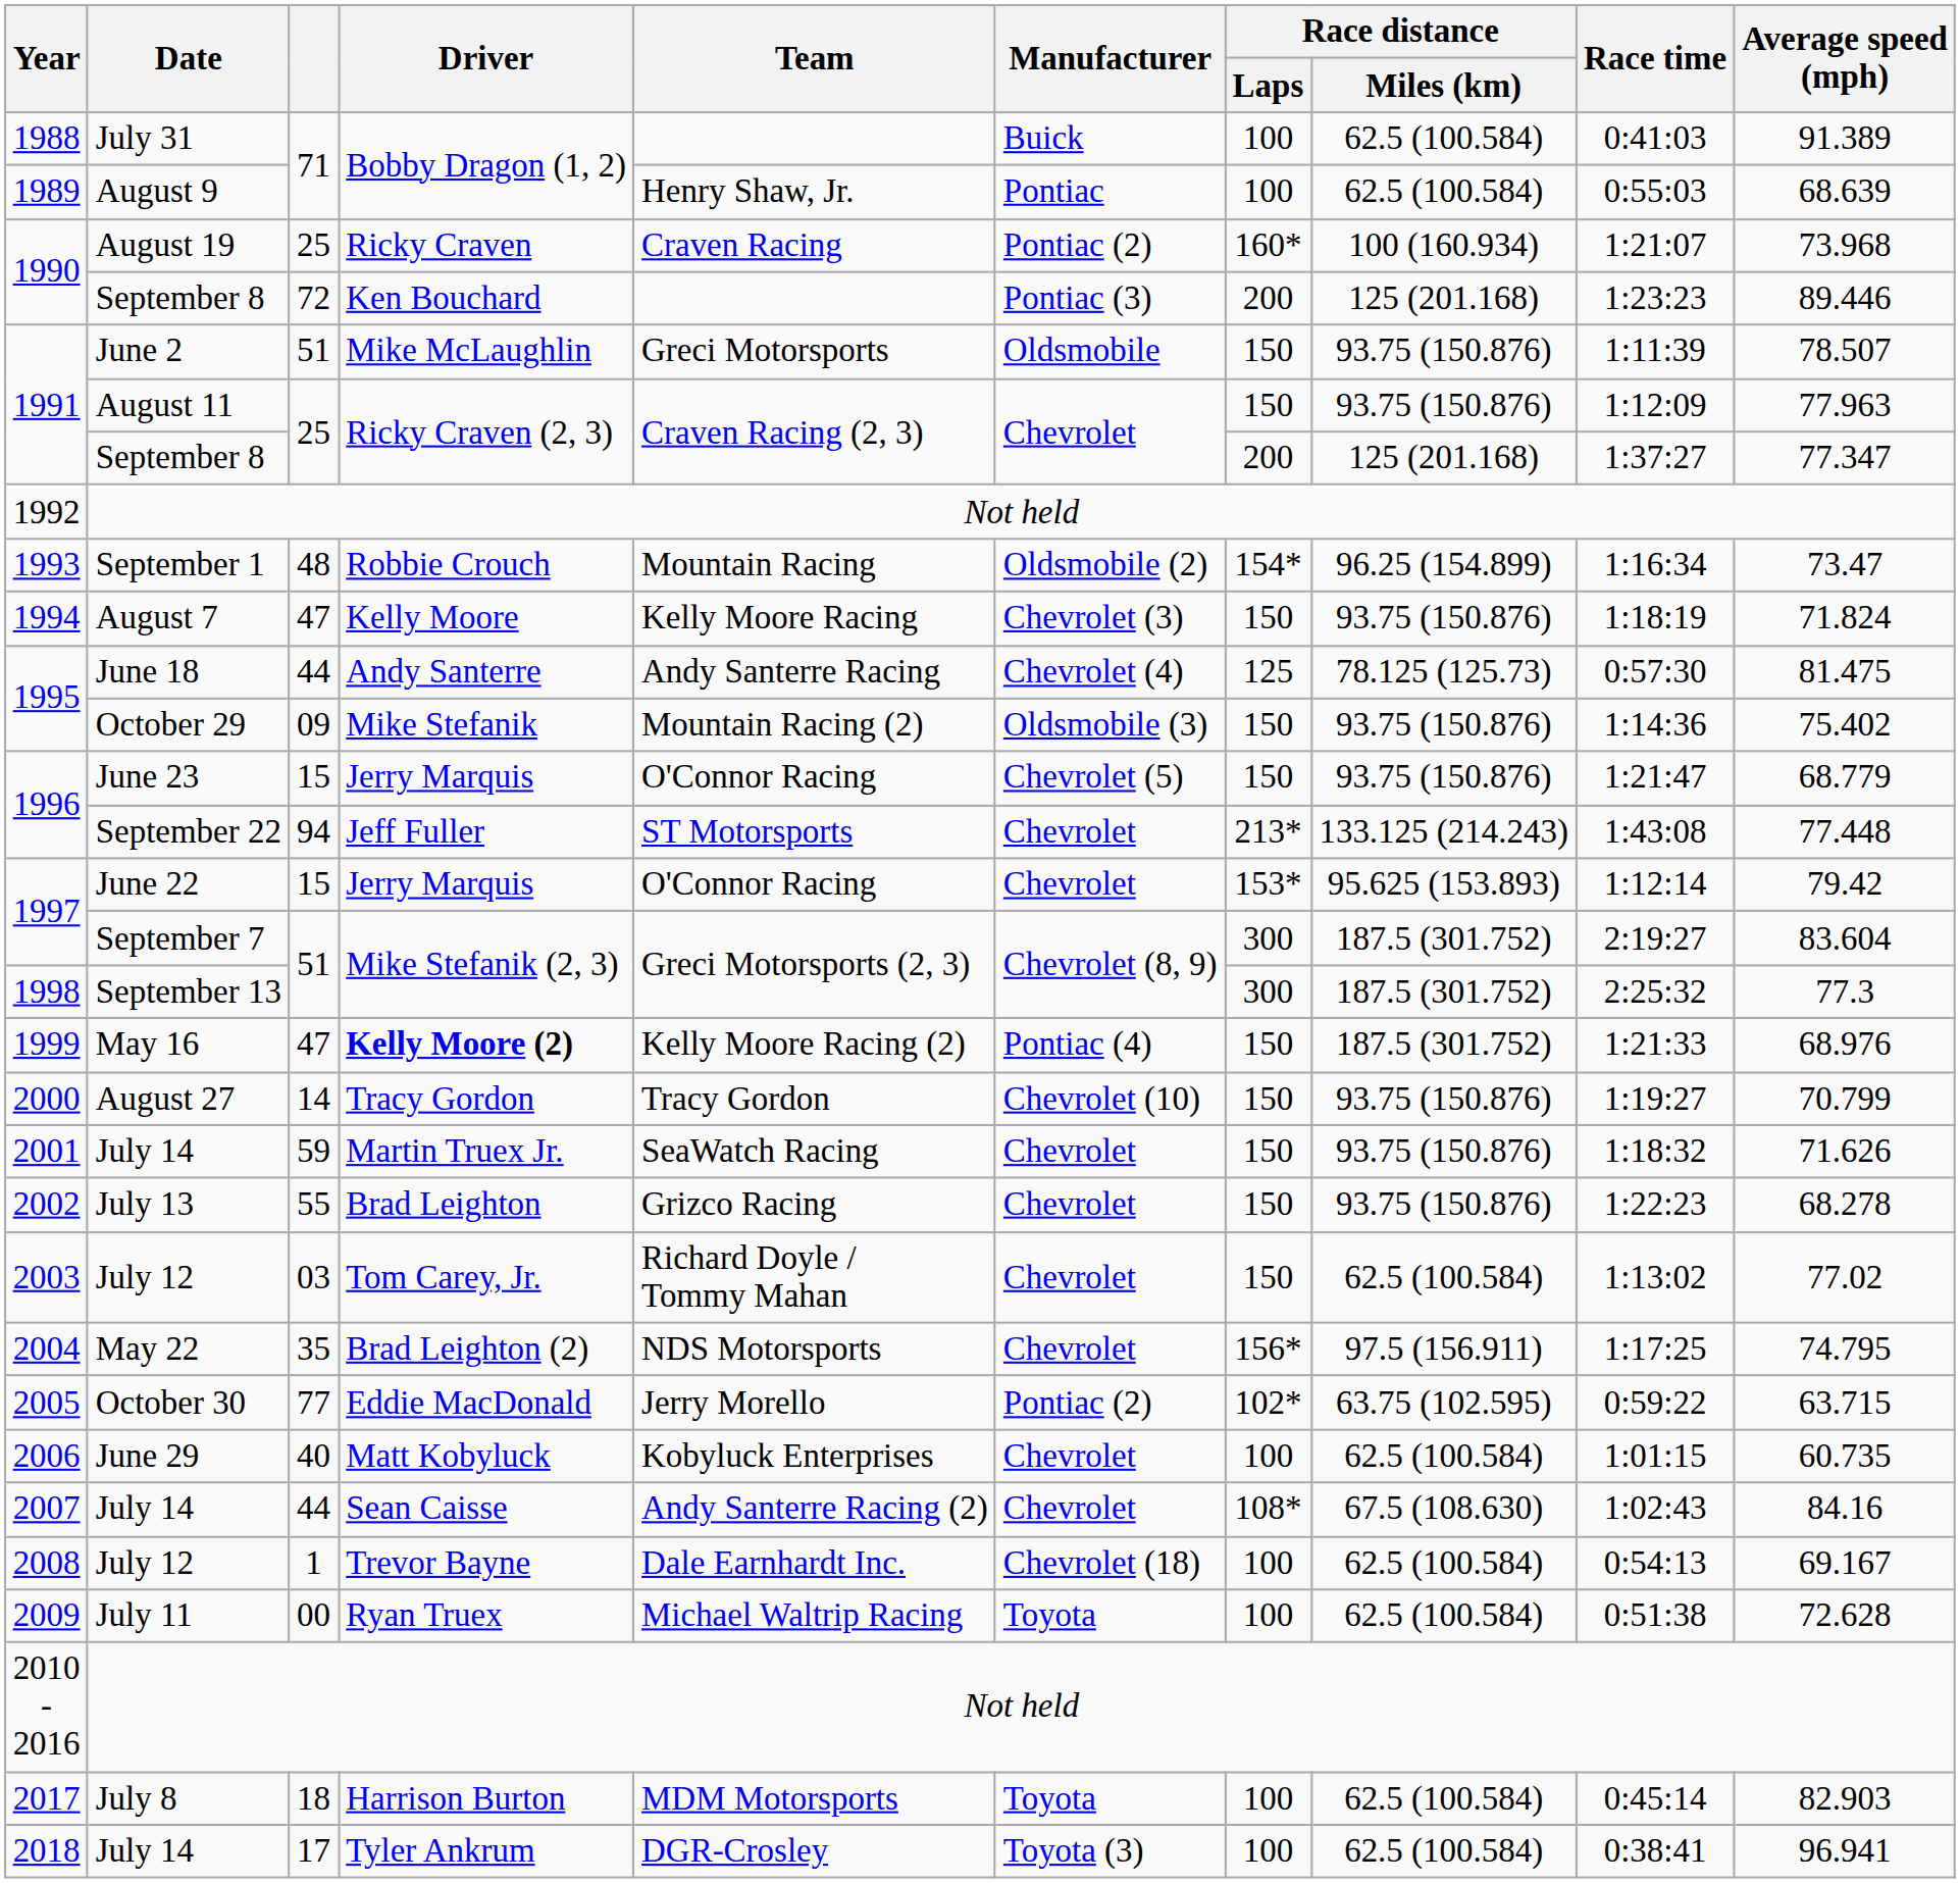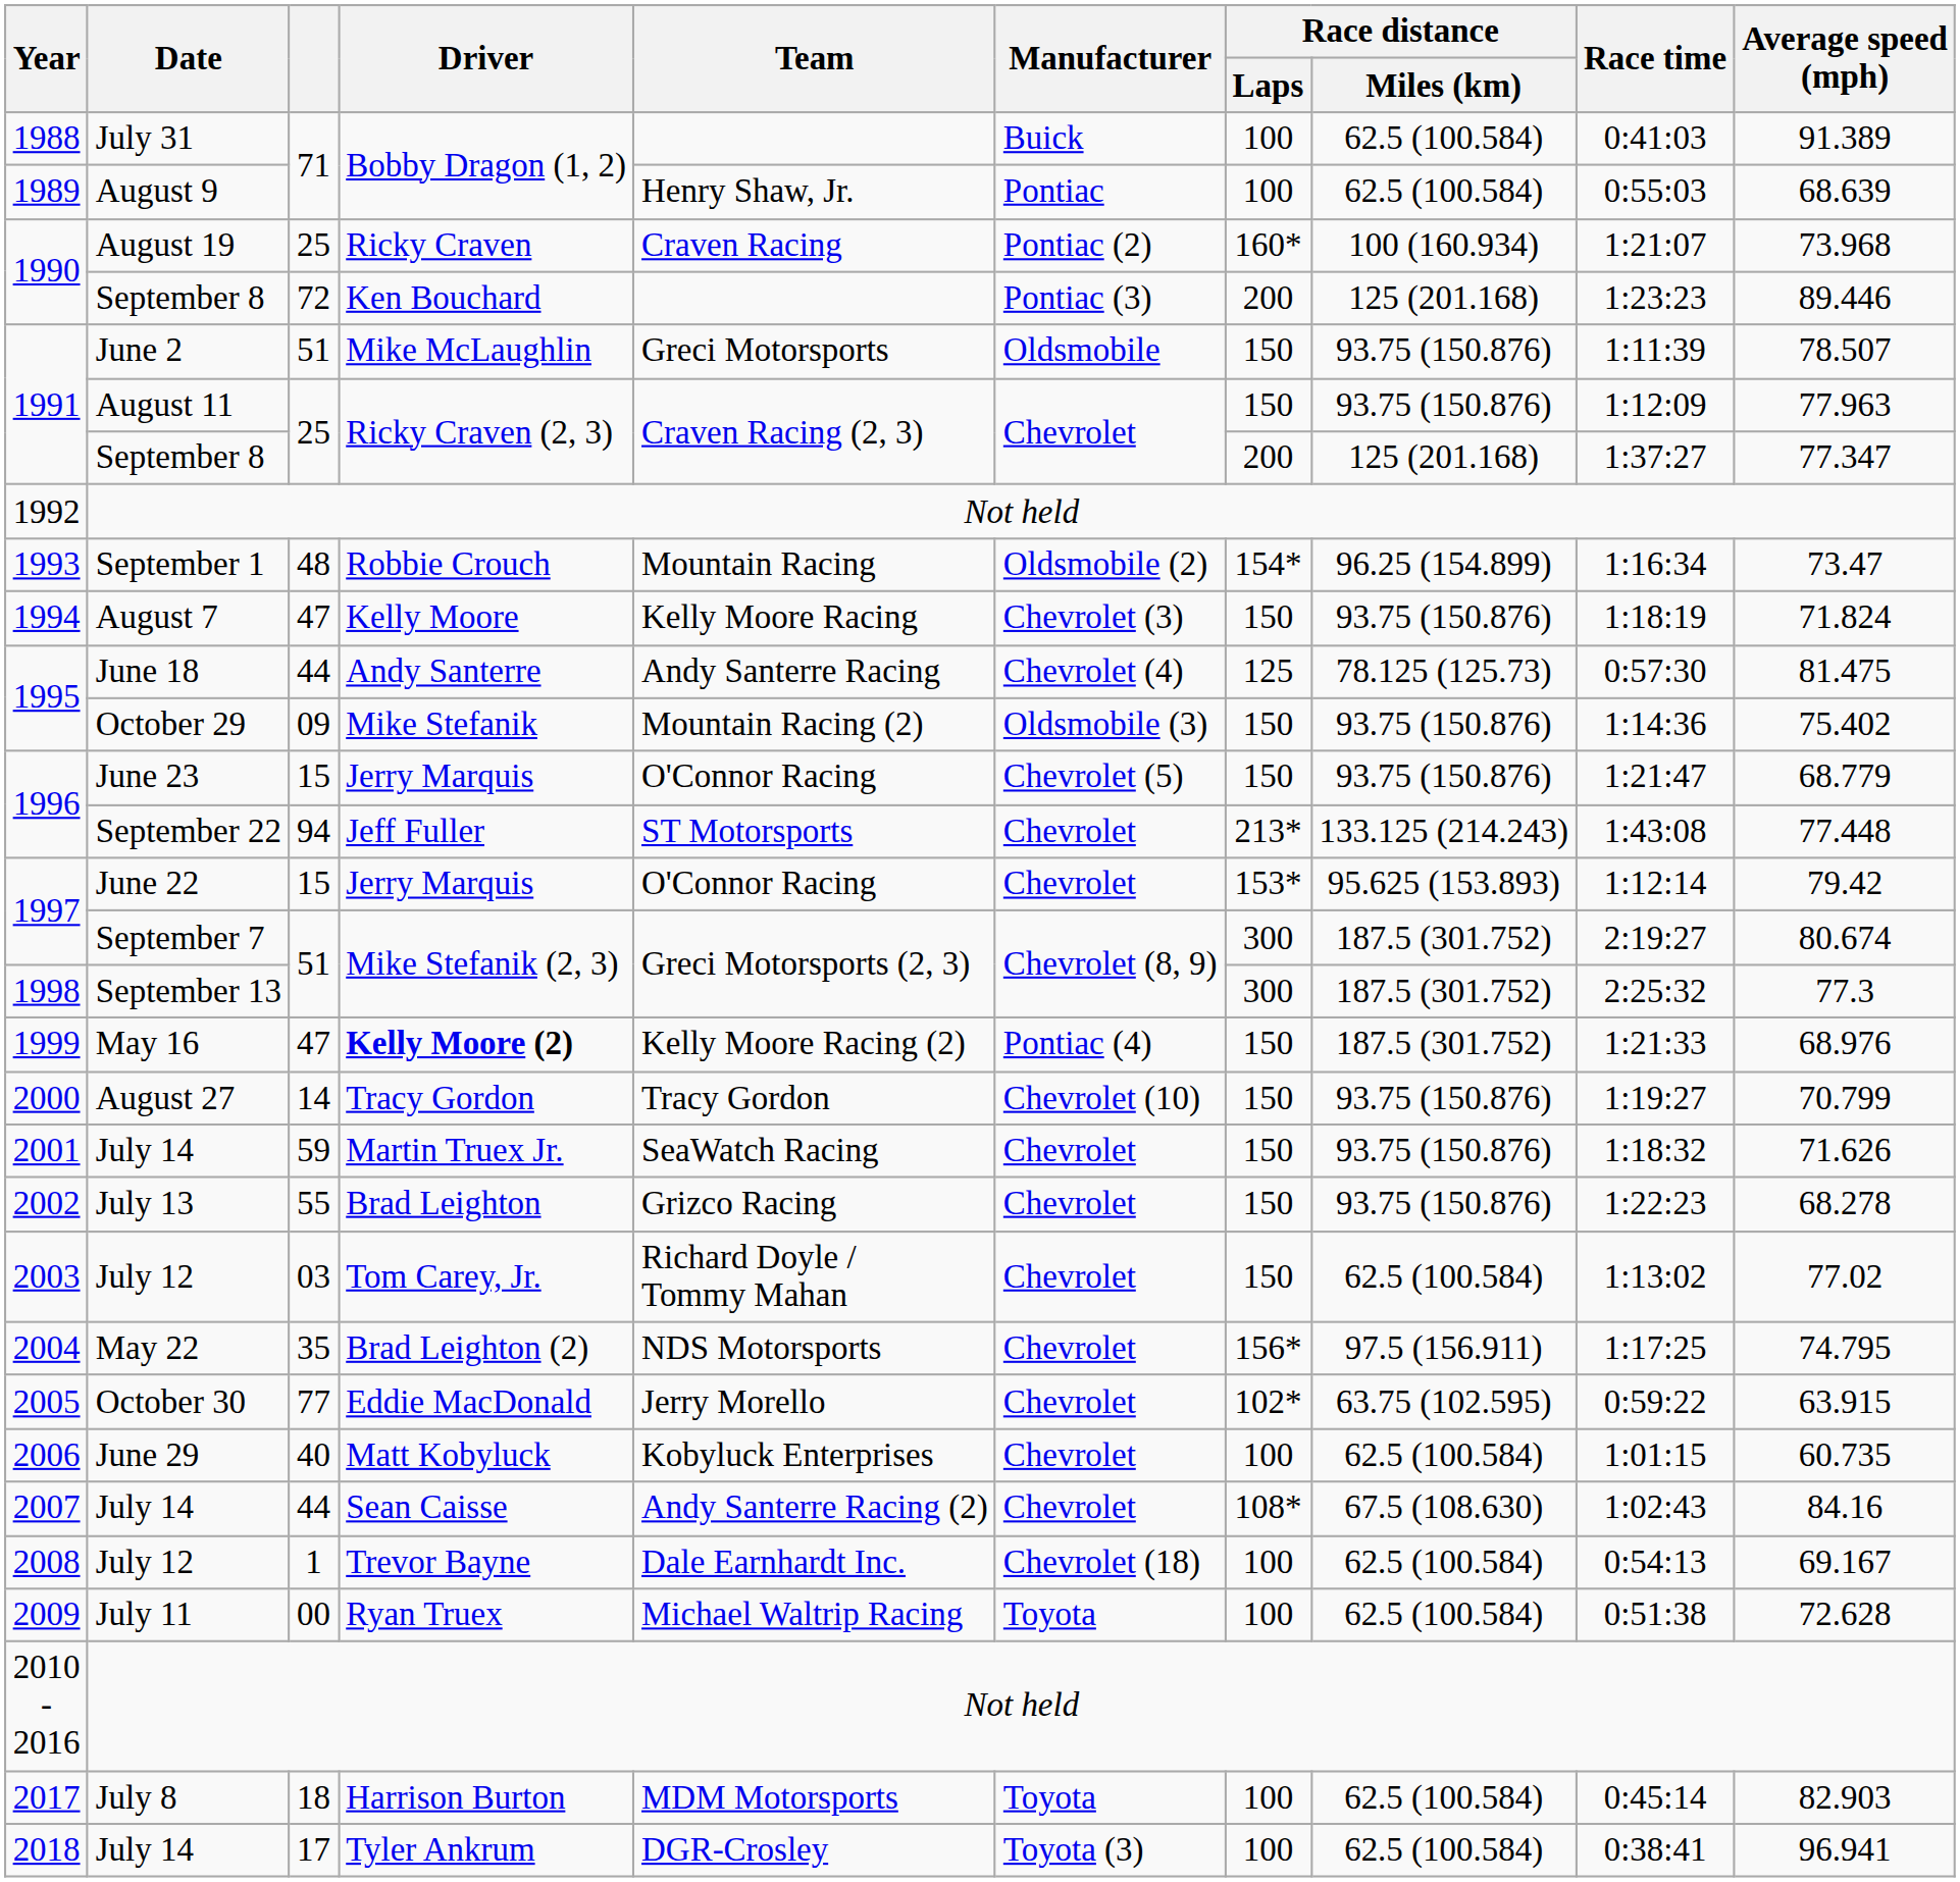September 7 | Average speed (mph): 83.604 -> 80.674
October 30 | Manufacturer: Pontiac (2) -> Chevrolet
October 30 | Average speed (mph): 63.715 -> 63.915
